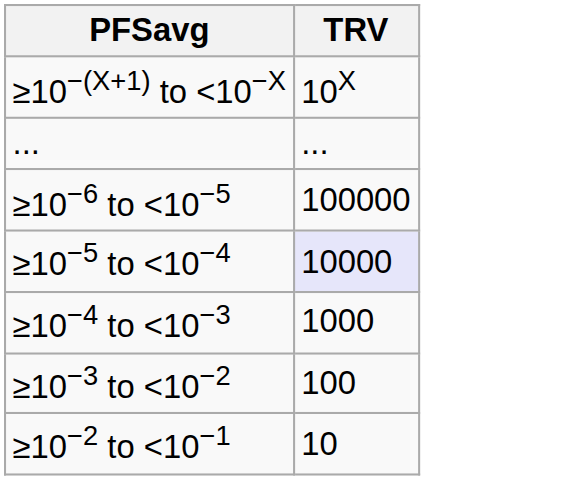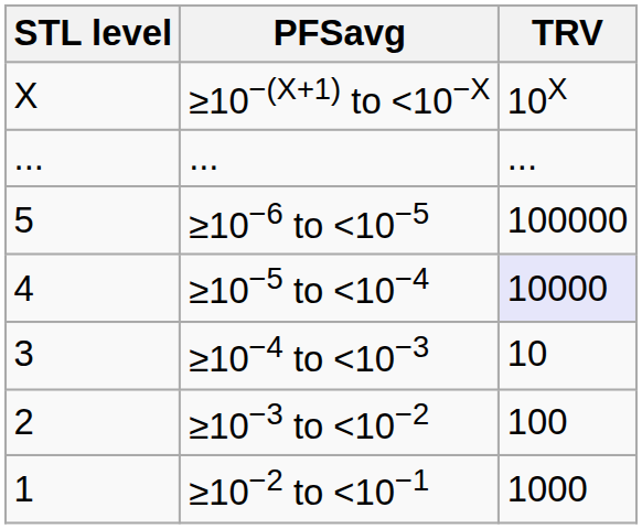+ column: STL level | X | ... | 5 | 4 | 3 | 2 | 1
≥10−4 to <10−3 | TRV: 1000 -> 10
≥10−2 to <10−1 | TRV: 10 -> 1000
